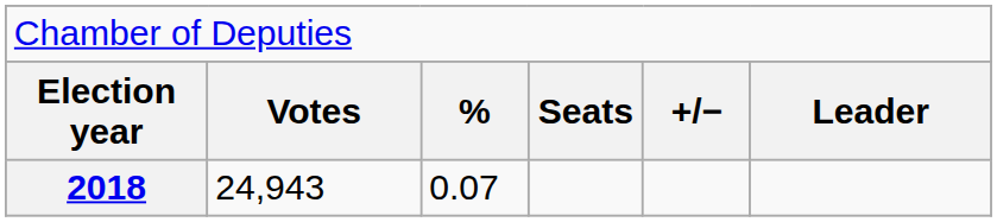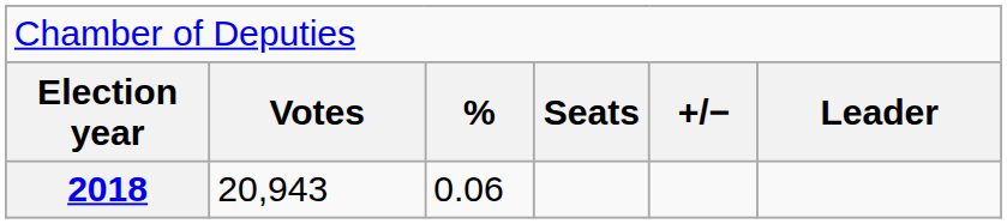2018 | column 2: 24,943 -> 20,943
2018 | column 3: 0.07 -> 0.06
